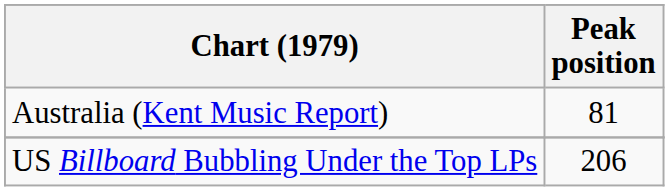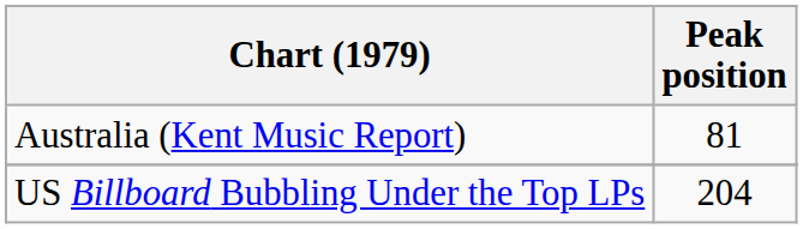US Billboard Bubbling Under the Top LPs | Peak position: 206 -> 204
